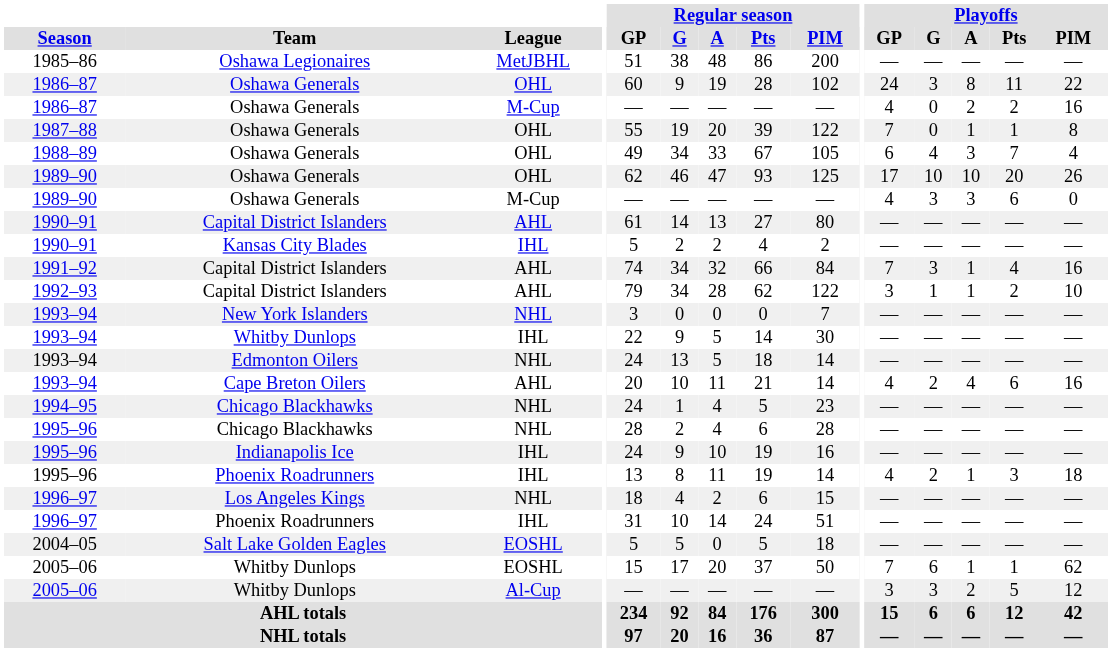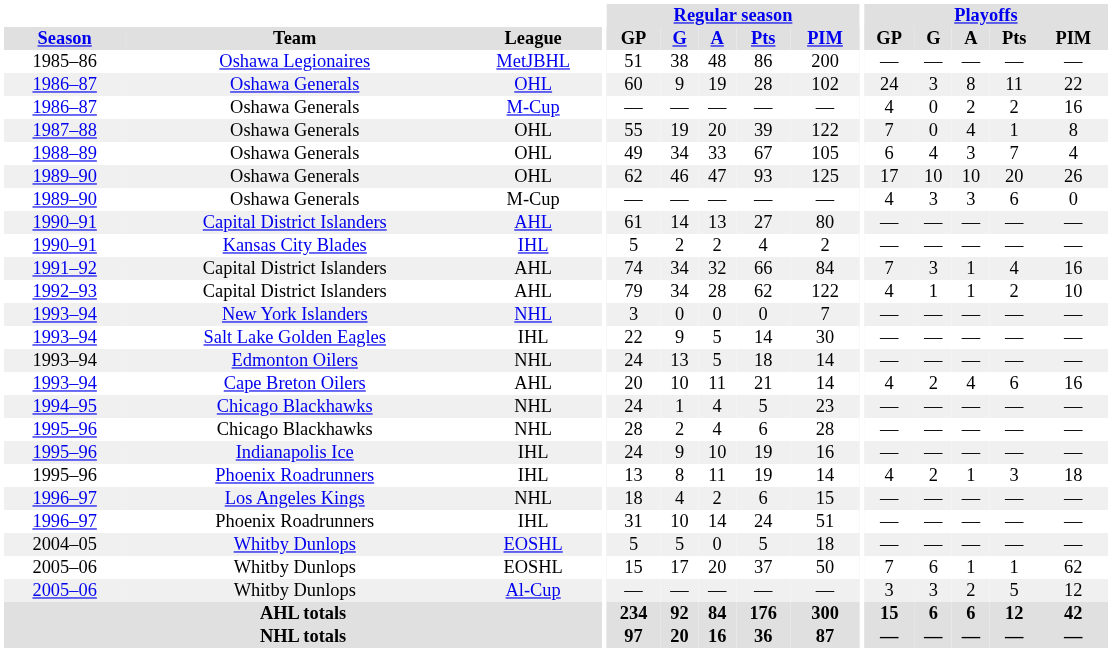1987–88 | Playoffs / A: 1 -> 4
1992–93 | Playoffs / GP: 3 -> 4
1993–94 / IHL | Team: Whitby Dunlops -> Salt Lake Golden Eagles
2004–05 | Team: Salt Lake Golden Eagles -> Whitby Dunlops
